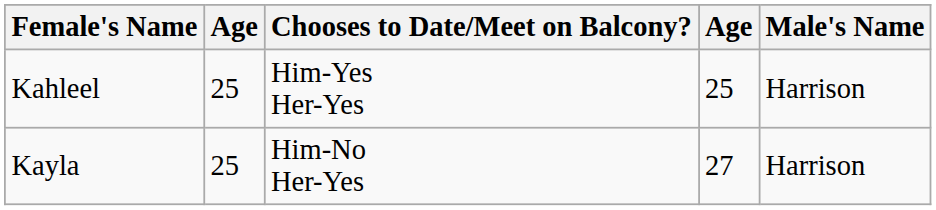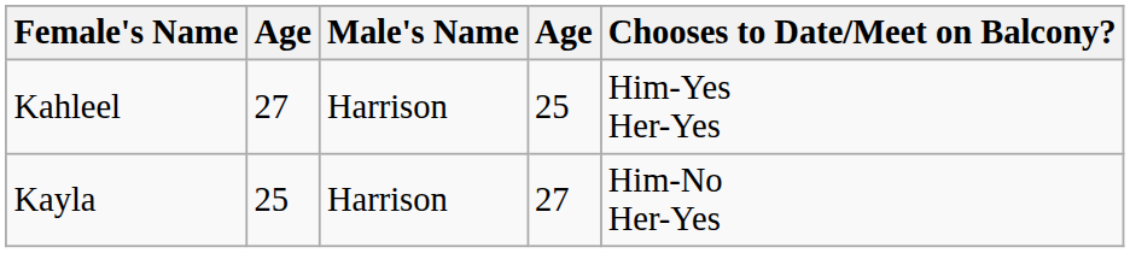columns swapped: Male's Name <-> Chooses to Date/Meet on Balcony?
Kahleel | column 2: 25 -> 27
